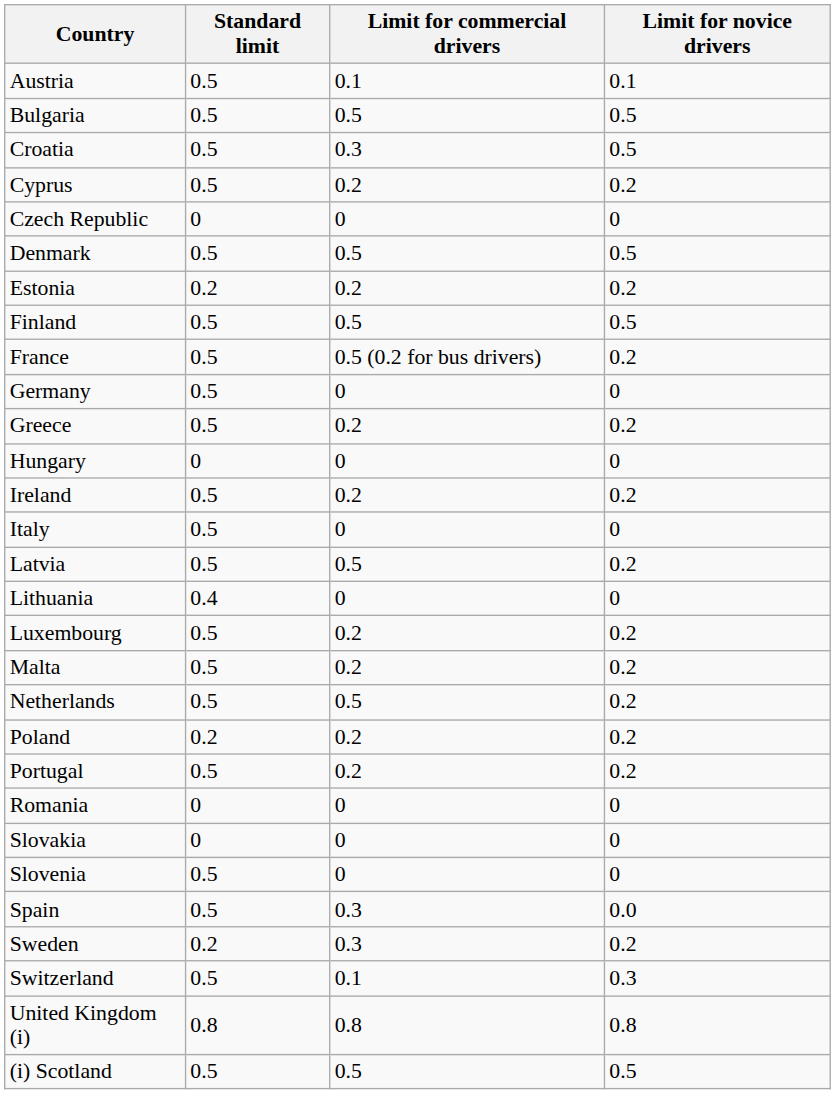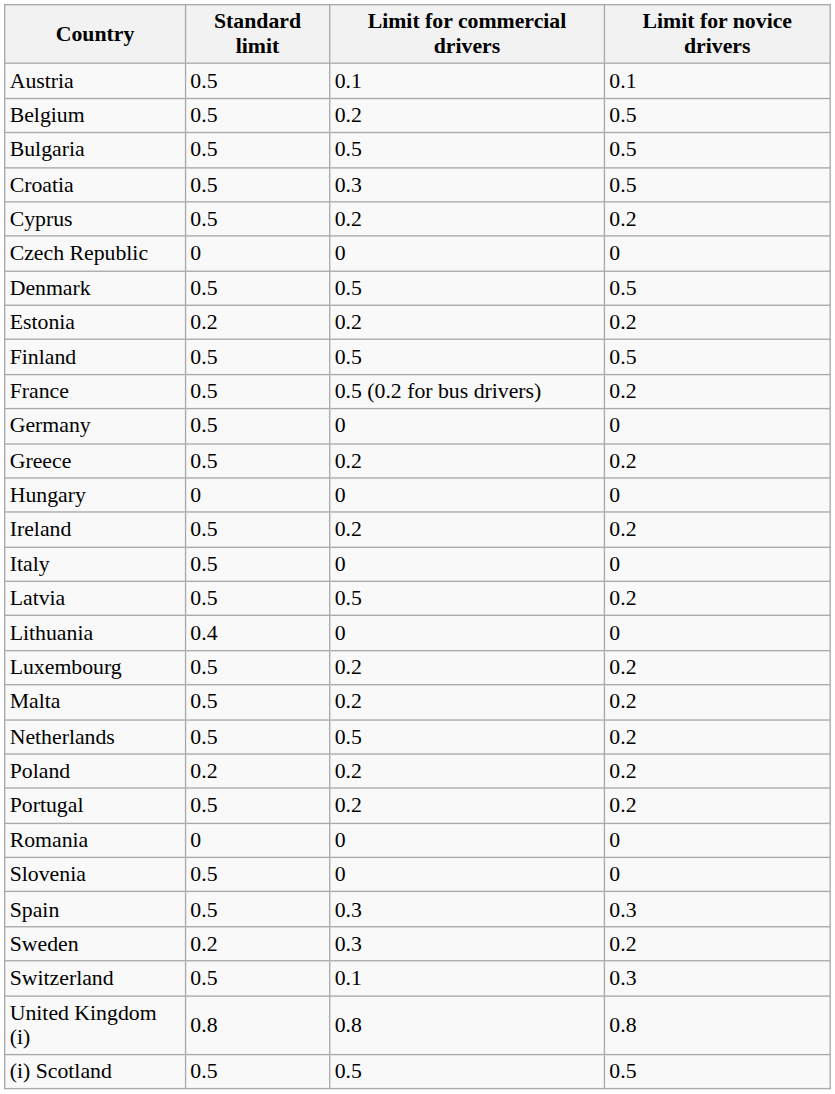+ row: Belgium | 0.5 | 0.2 | 0.5
- row: Slovakia | 0 | 0 | 0
Spain | Limit for novice drivers: 0.0 -> 0.3
